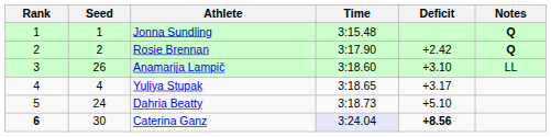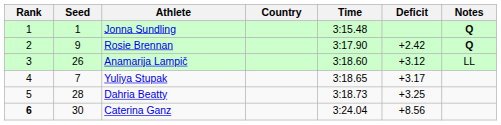+ column: Country
Rosie Brennan | Seed: 2 -> 9
Anamarija Lampič | Deficit: +3.10 -> +3.12
Yuliya Stupak | Seed: 4 -> 7
Dahria Beatty | Seed: 24 -> 28
Dahria Beatty | Deficit: +5.10 -> +3.25
Caterina Ganz | Time: lavender background -> no background
Caterina Ganz | Deficit: bold -> normal
